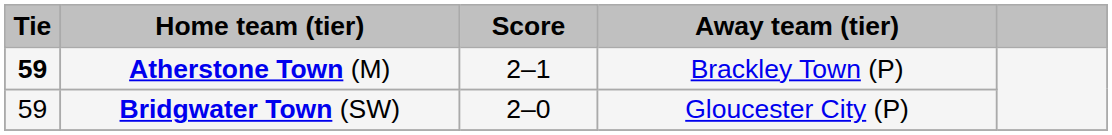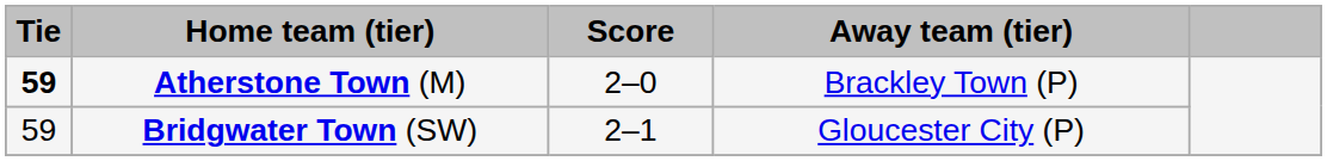Atherstone Town (M) | Score: 2–1 -> 2–0
Bridgwater Town (SW) | Score: 2–0 -> 2–1
